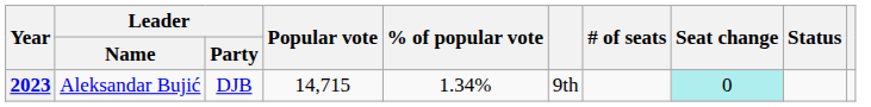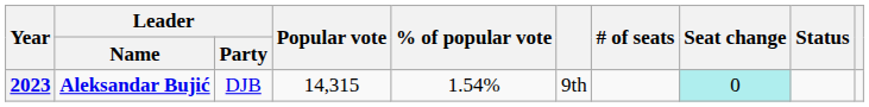2023 | Leader / Name: normal -> bold
2023 | Popular vote: 14,715 -> 14,315
2023 | % of popular vote: 1.34% -> 1.54%
